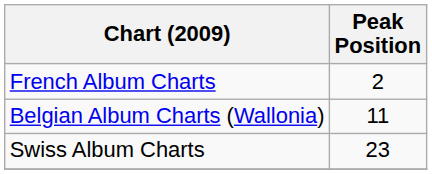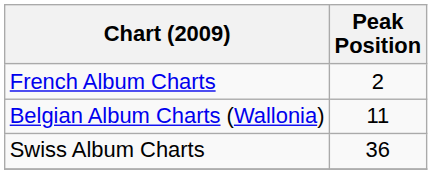Swiss Album Charts | Peak Position: 23 -> 36
